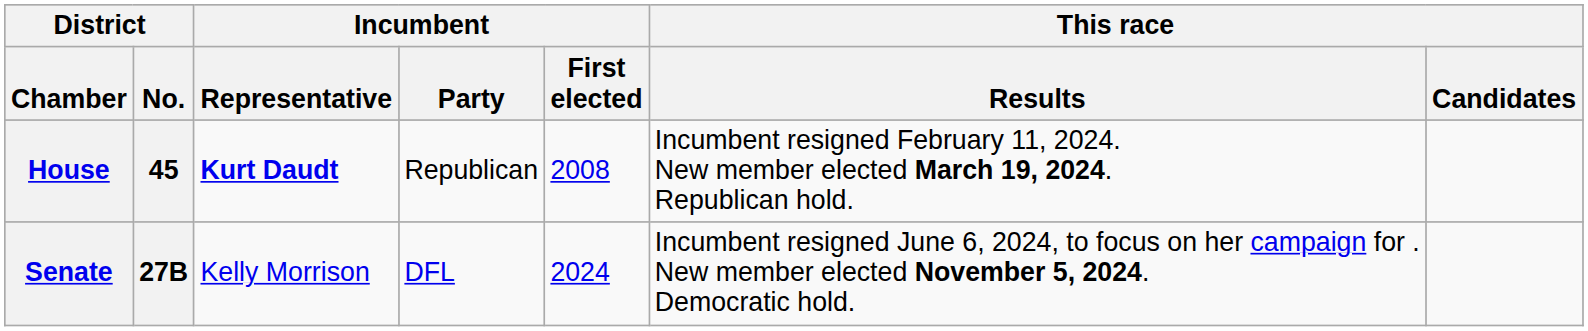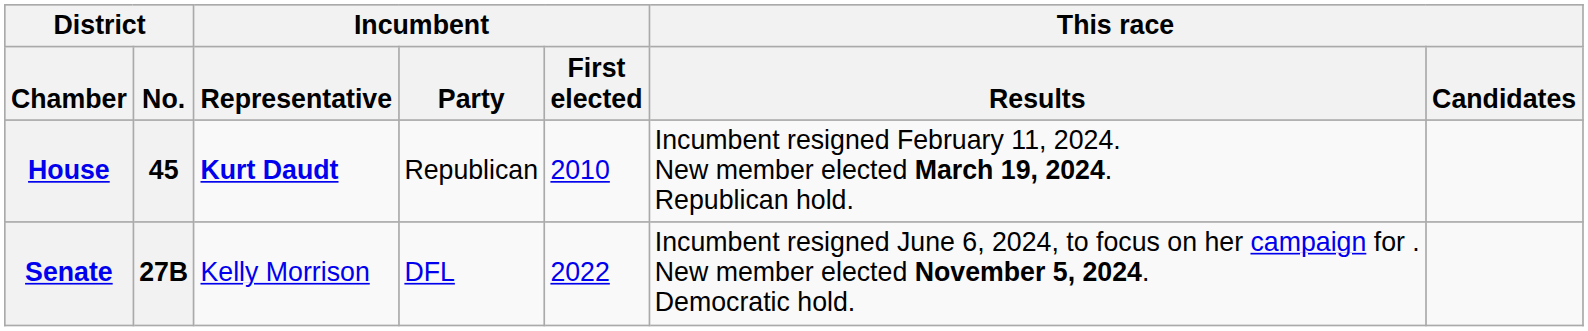House | Incumbent / First elected: 2008 -> 2010
Senate | Incumbent / First elected: 2024 -> 2022
